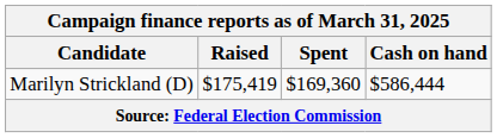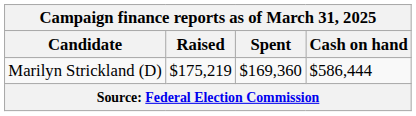Marilyn Strickland (D) | Raised: $175,419 -> $175,219
